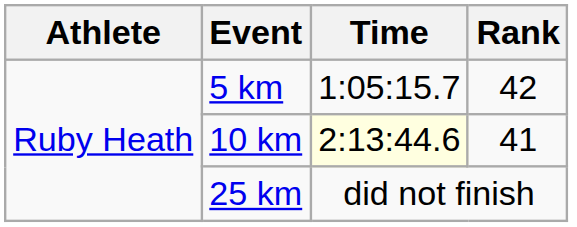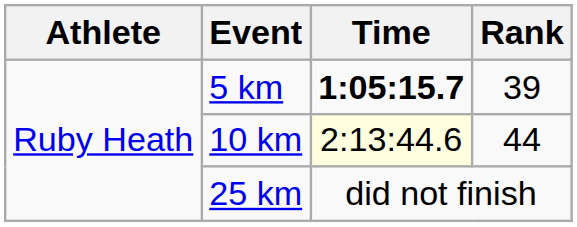5 km | Time: normal -> bold
5 km | Rank: 42 -> 39
10 km | Rank: 41 -> 44
